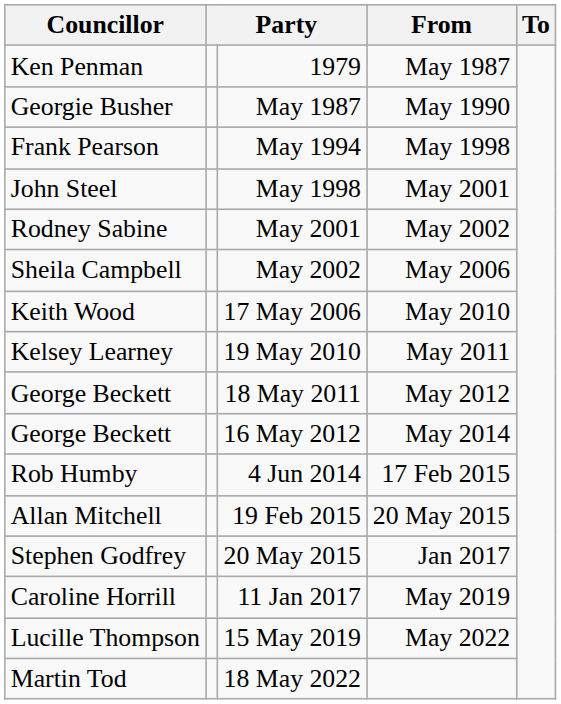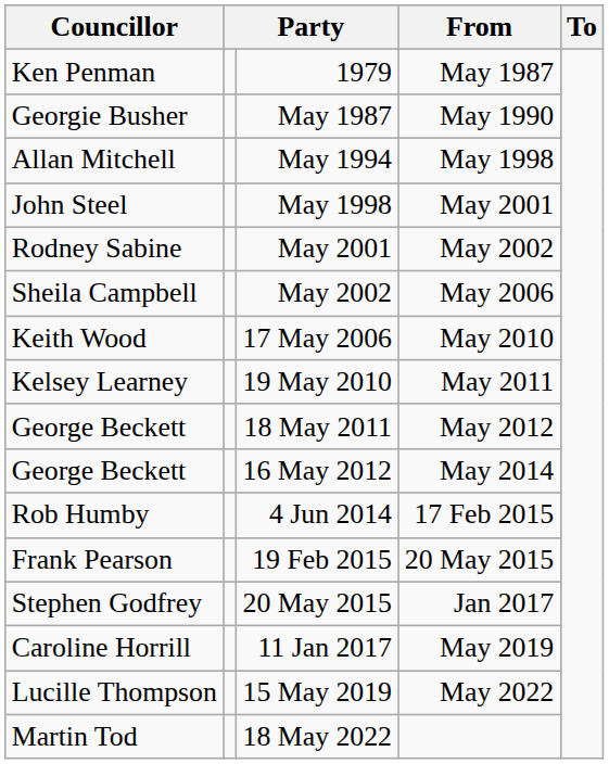May 1994 | Councillor: Frank Pearson -> Allan Mitchell
19 Feb 2015 | Councillor: Allan Mitchell -> Frank Pearson
